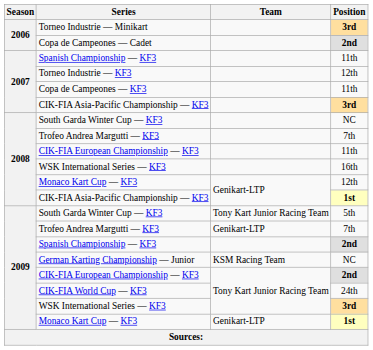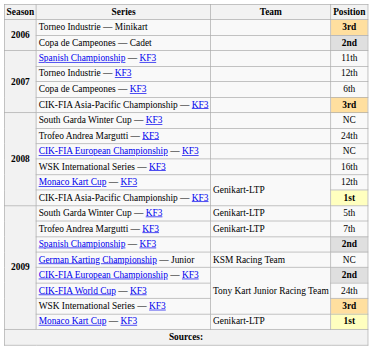Copa de Campeones — KF3 | Position: 11th -> 6th
2008 / Trofeo Andrea Margutti — KF3 | Position: 7th -> 24th
2008 / CIK-FIA European Championship — KF3 | Position: 11th -> NC
2009 / South Garda Winter Cup — KF3 | Team: Tony Kart Junior Racing Team -> Genikart-LTP
